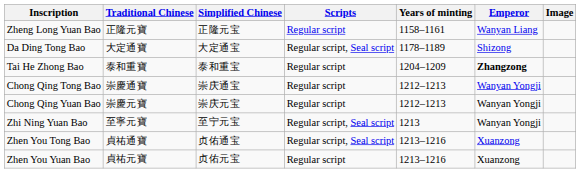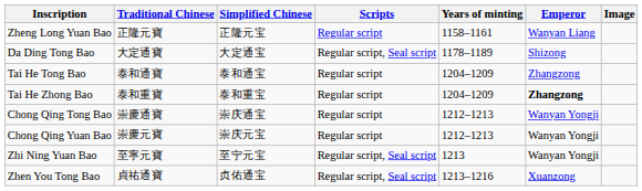+ row: Tai He Tong Bao | 泰和通寶 | 泰和通宝 | Regular script | 1204–1209 | Zhangzong
- row: Zhen You Yuan Bao | 貞祐元寶 | 贞佑元宝 | Regular script | 1213–1216 | Xuanzong
